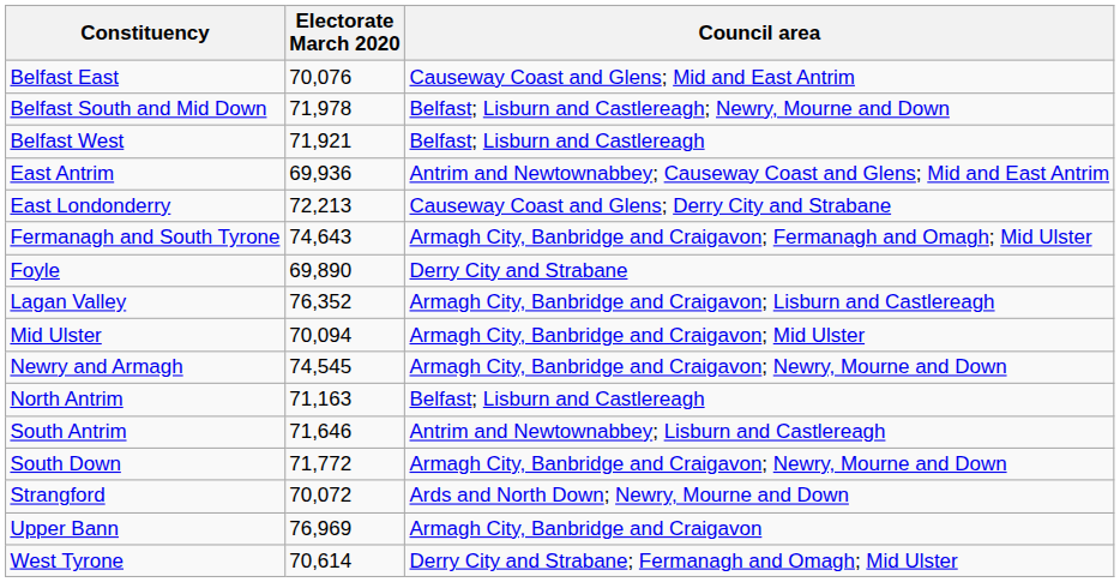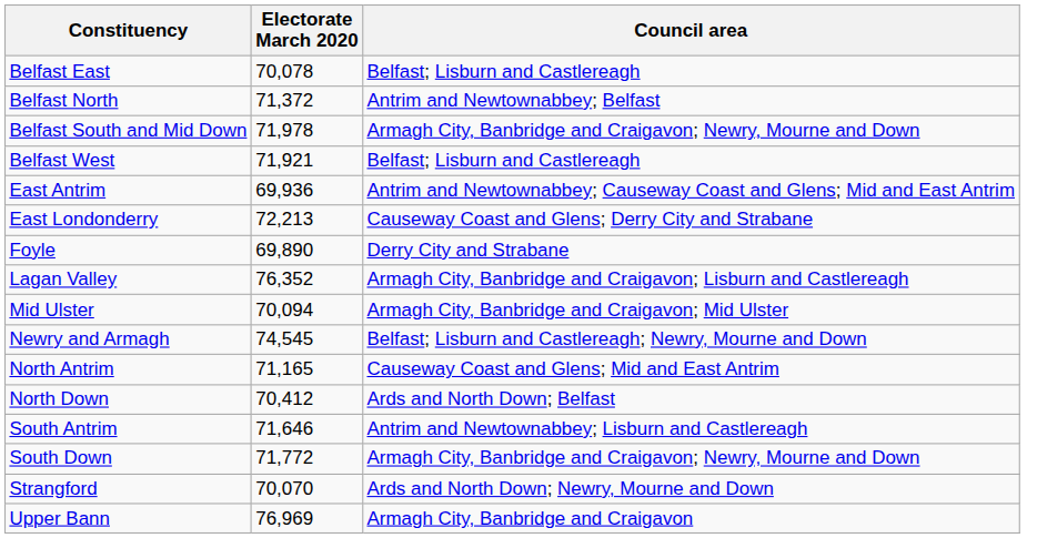Belfast East | Electorate March 2020: 70,076 -> 70,078
Belfast East | Council area: Causeway Coast and Glens; Mid and East Antrim -> Belfast; Lisburn and Castlereagh
+ row: Belfast North | 71,372 | Antrim and Newtownabbey; Belfast
Belfast South and Mid Down | Council area: Belfast; Lisburn and Castlereagh; Newry, Mourne and Down -> Armagh City, Banbridge and Craigavon; Newry, Mourne and Down
- row: Fermanagh and South Tyrone | 74,643 | Armagh City, Banbridge and Craigavon; Fermanagh and Omagh; Mid Ulster
Newry and Armagh | Council area: Armagh City, Banbridge and Craigavon; Newry, Mourne and Down -> Belfast; Lisburn and Castlereagh; Newry, Mourne and Down
North Antrim | Electorate March 2020: 71,163 -> 71,165
North Antrim | Council area: Belfast; Lisburn and Castlereagh -> Causeway Coast and Glens; Mid and East Antrim
+ row: North Down | 70,412 | Ards and North Down; Belfast
Strangford | Electorate March 2020: 70,072 -> 70,070
- row: West Tyrone | 70,614 | Derry City and Strabane; Fermanagh and Omagh; Mid Ulster
